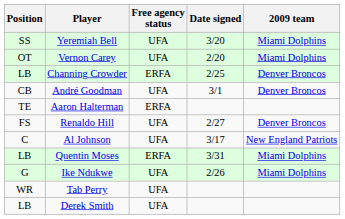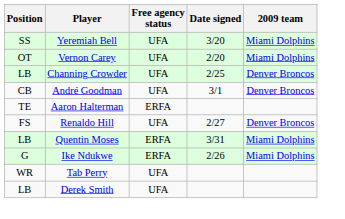Channing Crowder | Free agency status: ERFA -> UFA
- row: C | Al Johnson | UFA | 3/17 | New England Patriots
Ike Ndukwe | Free agency status: UFA -> ERFA
